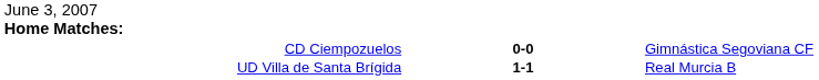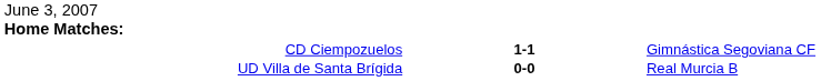CD Ciempozuelos | column 2: 0-0 -> 1-1
UD Villa de Santa Brígida | column 2: 1-1 -> 0-0
